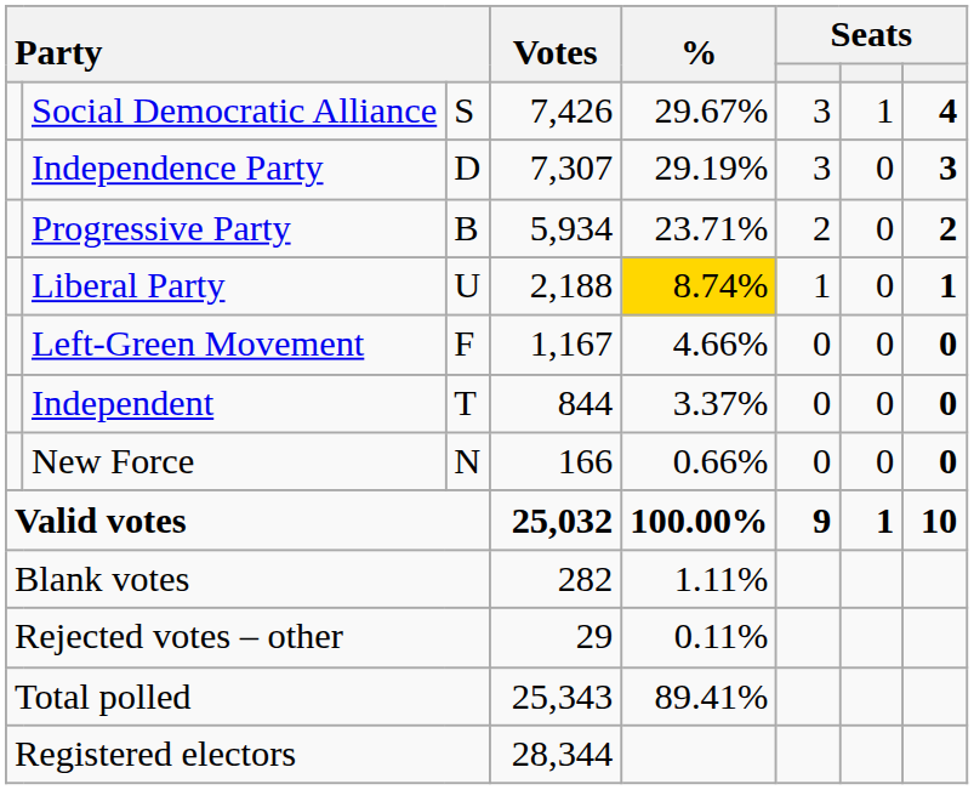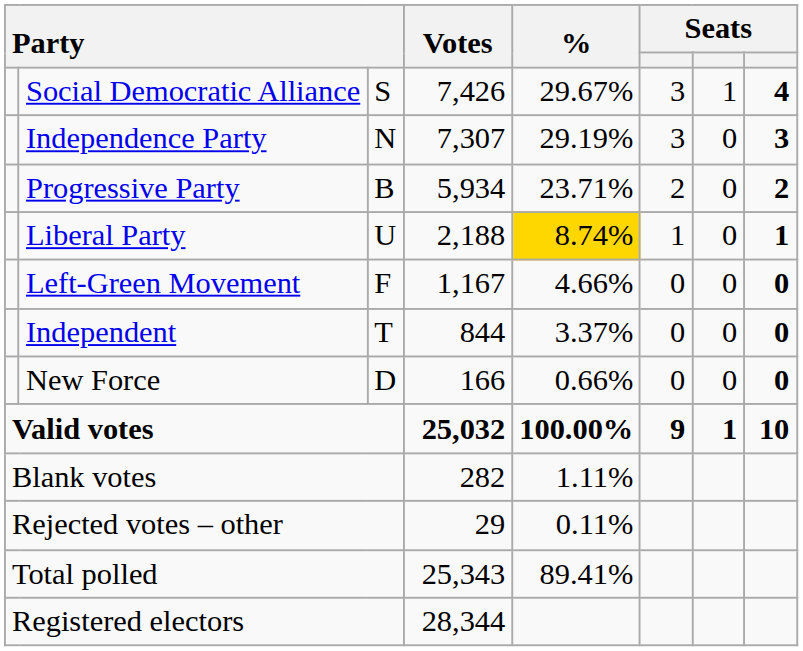Independence Party | column 3: D -> N
New Force | column 3: N -> D
